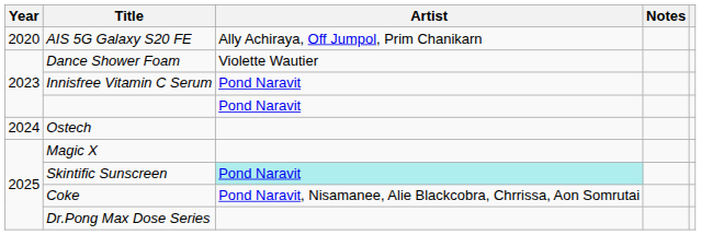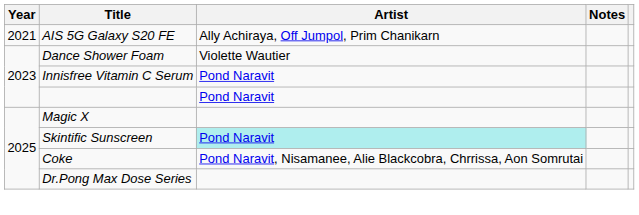AIS 5G Galaxy S20 FE | Year: 2020 -> 2021
- row: 2024 | Ostech
